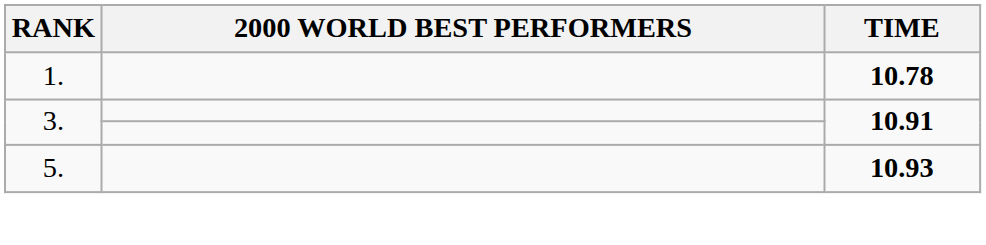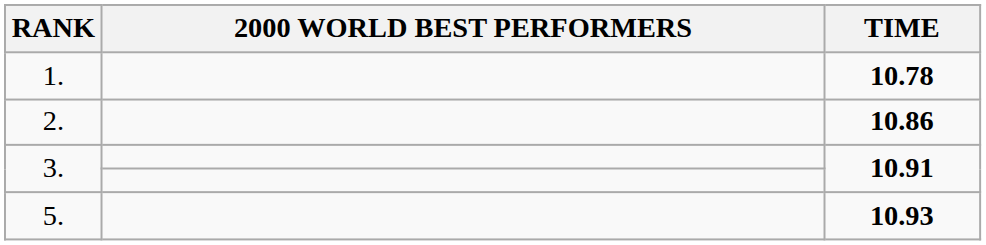+ row: 2. | 10.86
